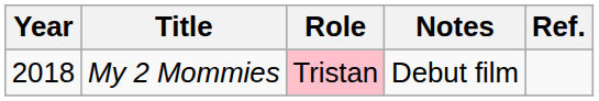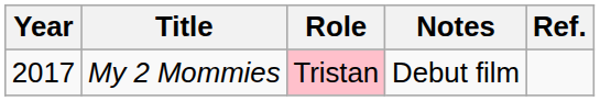My 2 Mommies | Year: 2018 -> 2017
